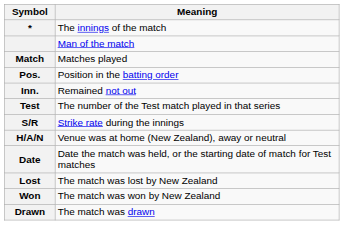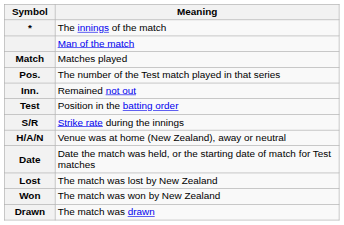Pos. | Meaning: Position in the batting order -> The number of the Test match played in that series
Test | Meaning: The number of the Test match played in that series -> Position in the batting order
